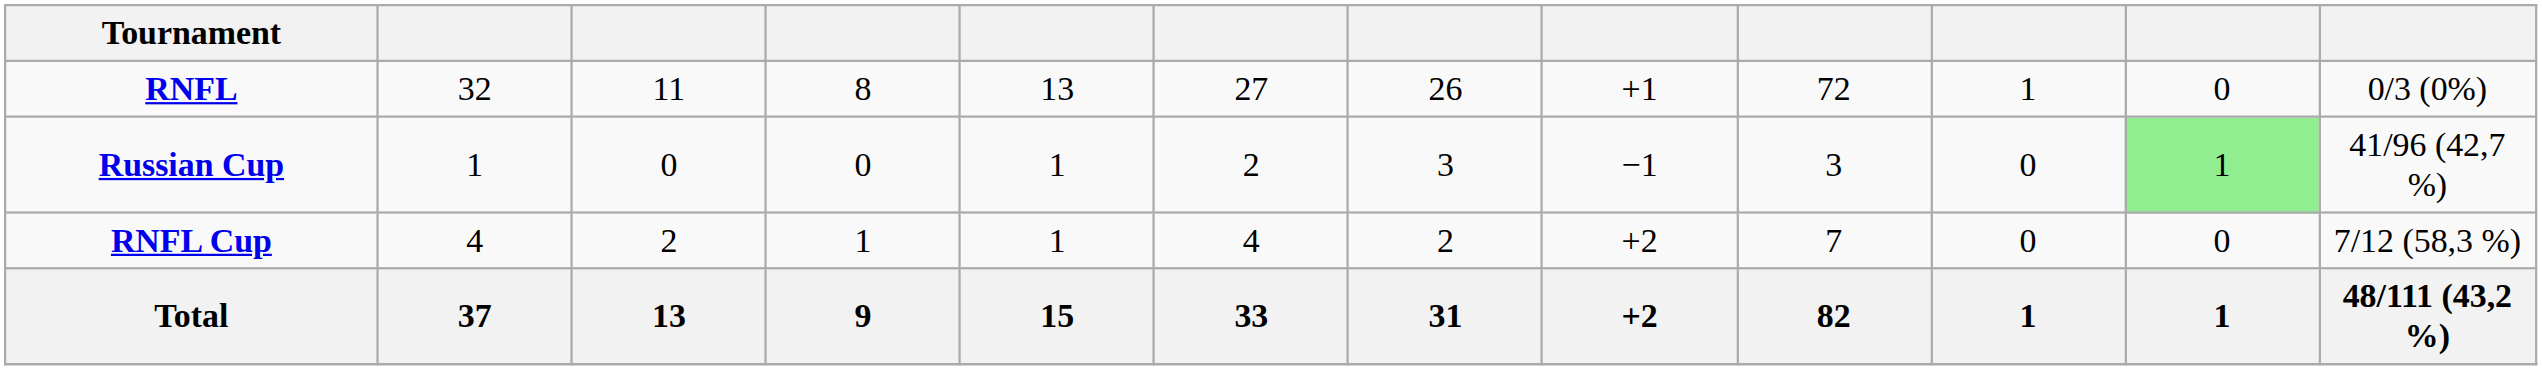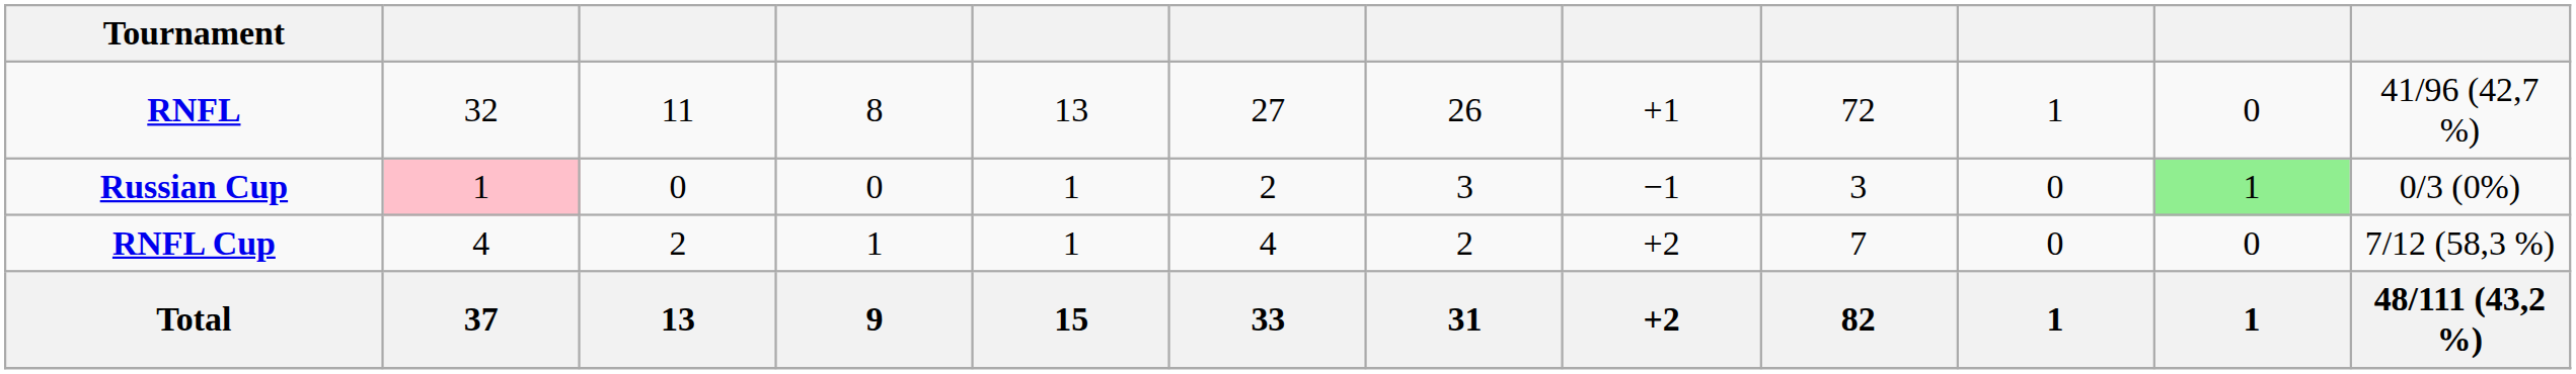RNFL | column 12: 0/3 (0%) -> 41/96 (42,7 %)
Russian Cup | column 2: no background -> pink background
Russian Cup | column 12: 41/96 (42,7 %) -> 0/3 (0%)
